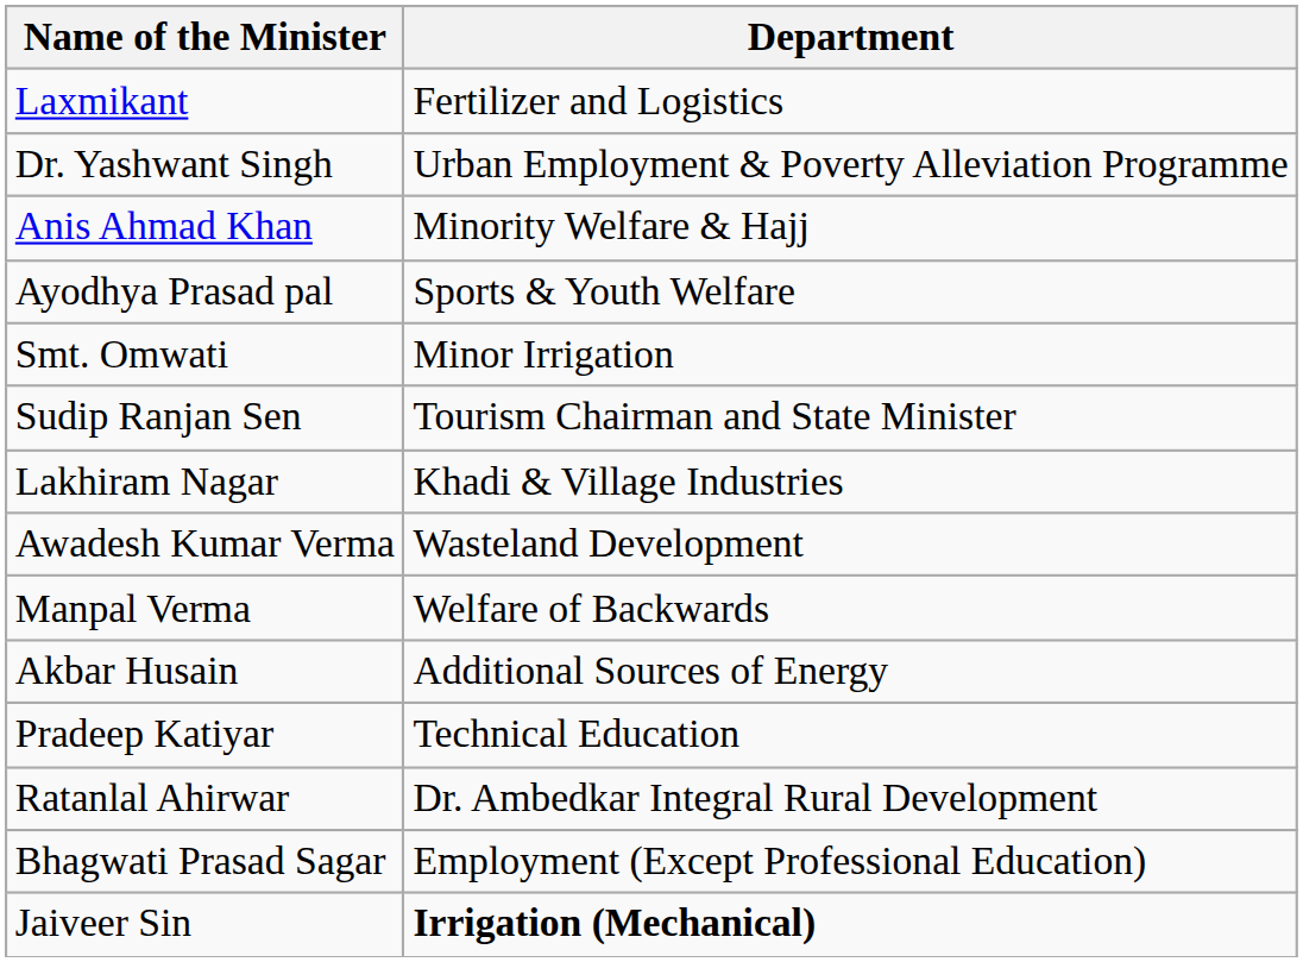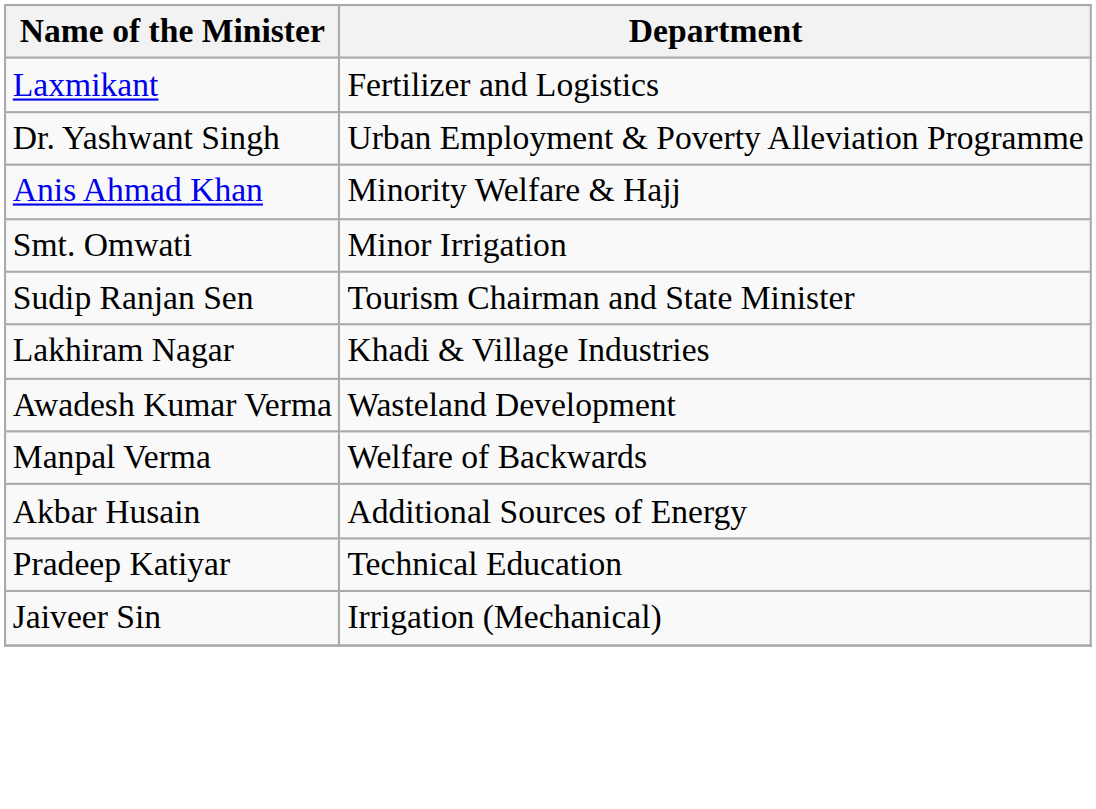- row: Ayodhya Prasad pal | Sports & Youth Welfare
- row: Ratanlal Ahirwar | Dr. Ambedkar Integral Rural Development
- row: Bhagwati Prasad Sagar | Employment (Except Professional Education)
Jaiveer Sin | Department: bold -> normal
